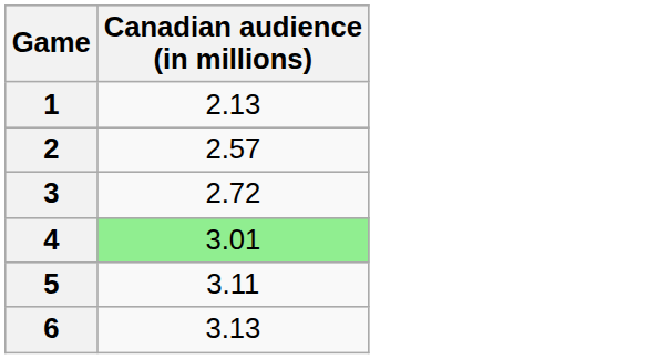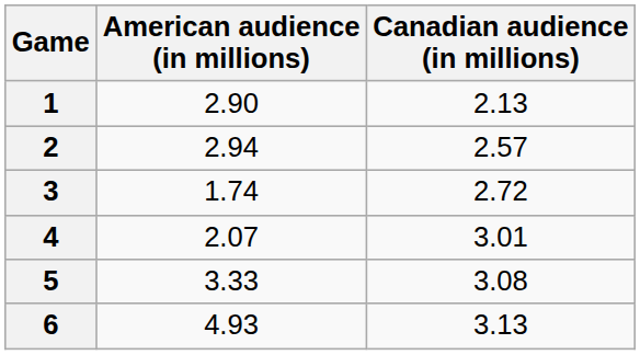+ column: American audience (in millions) | 2.90 | 2.94 | 1.74 | 2.07 | 3.33 | 4.93
4 | Canadian audience (in millions): lightgreen background -> no background
5 | Canadian audience (in millions): 3.11 -> 3.08
